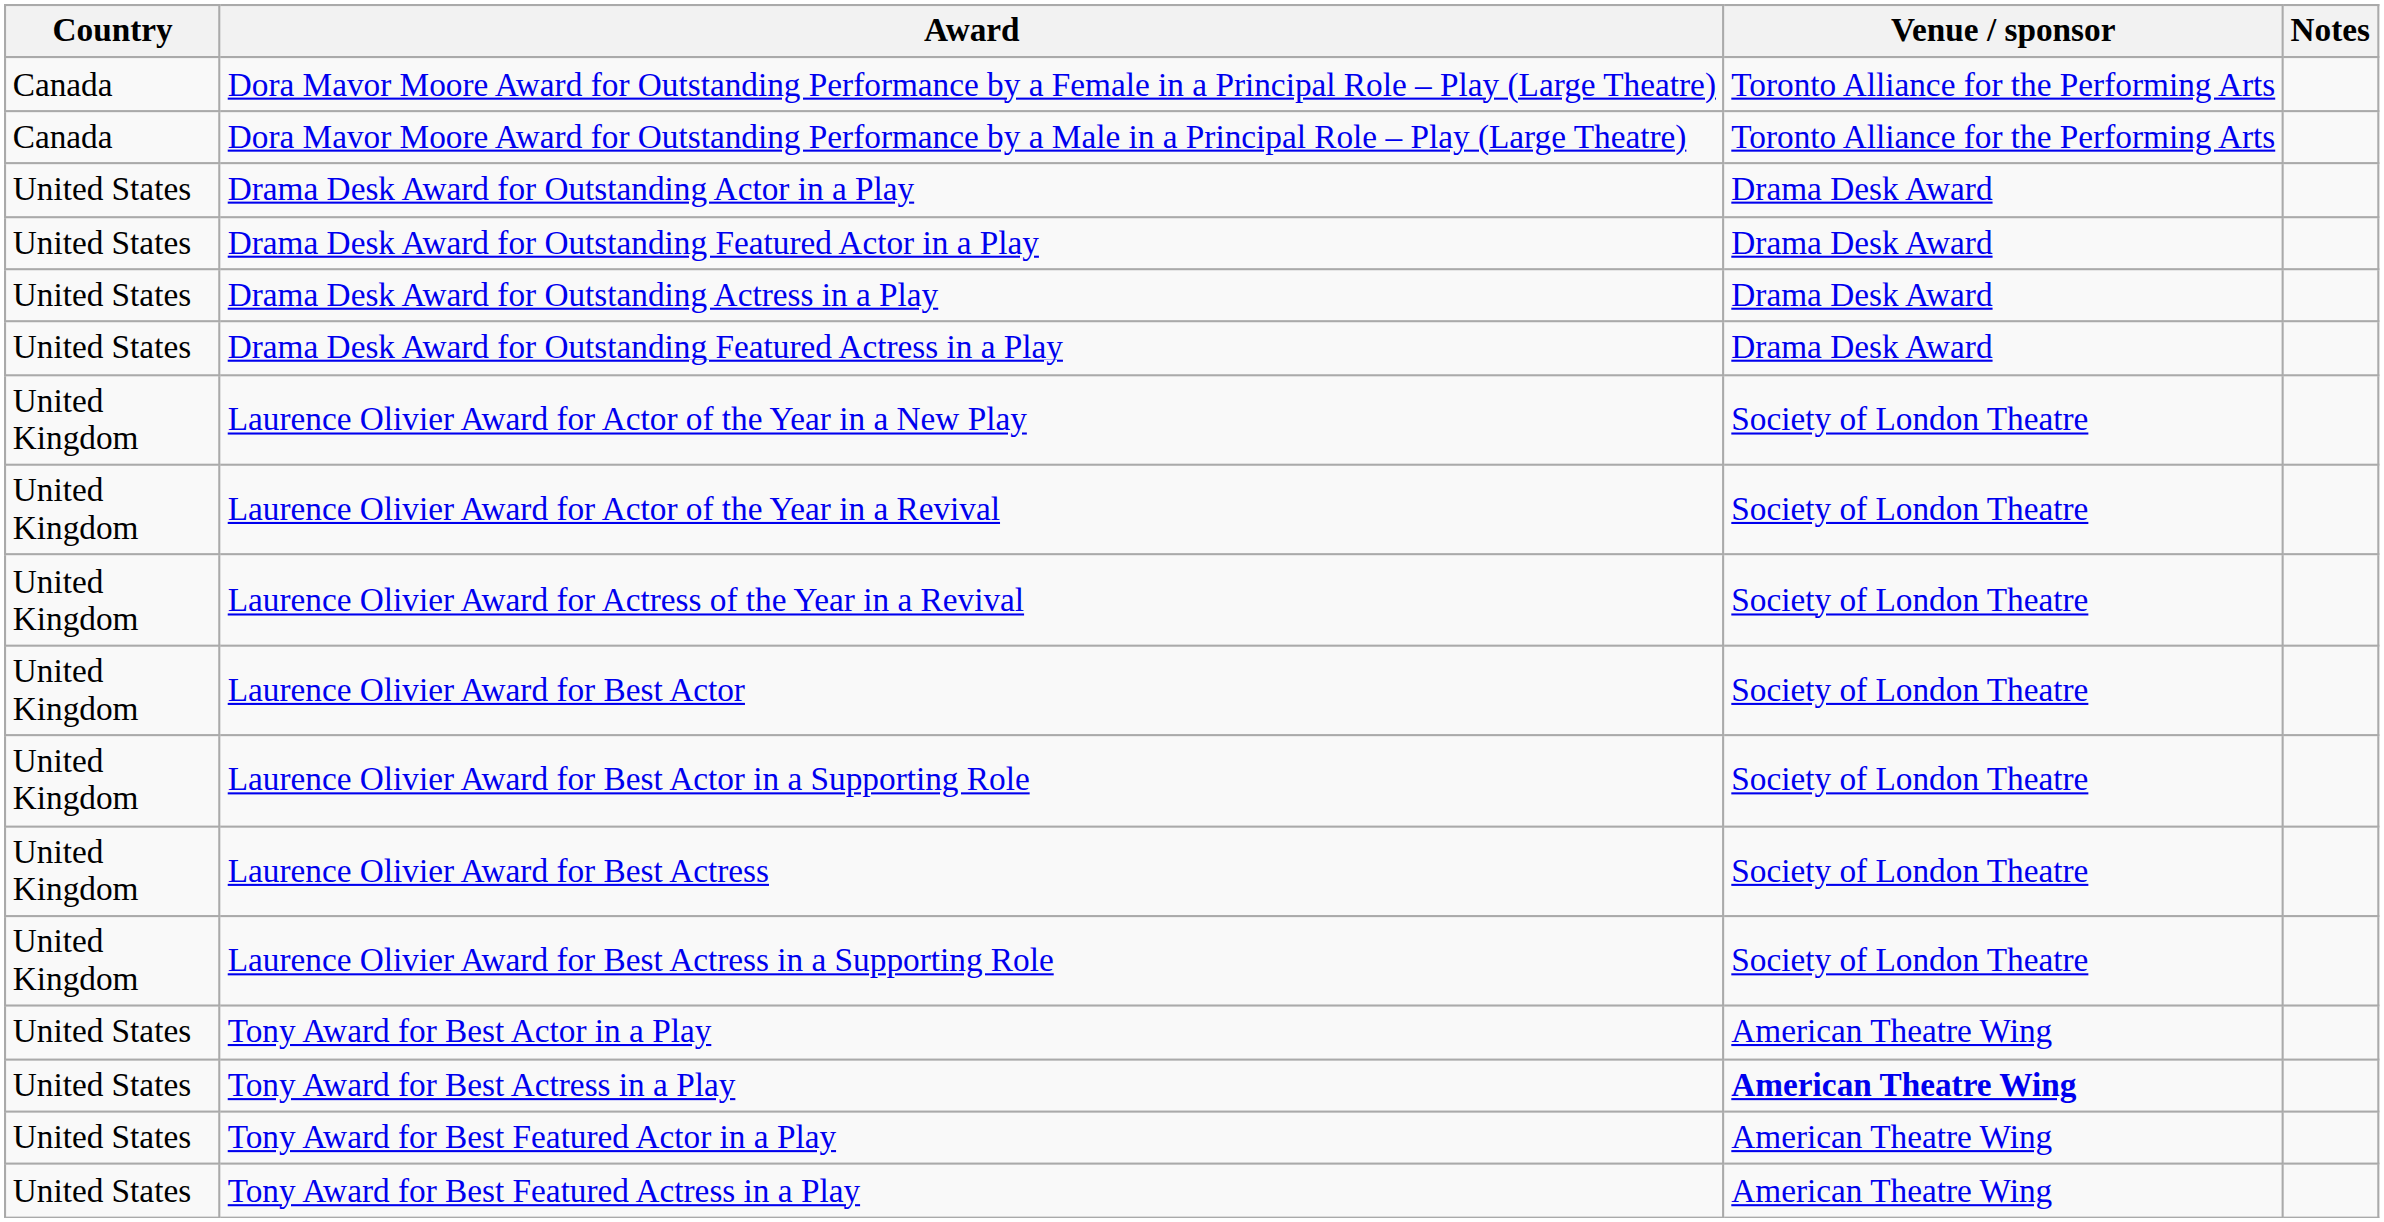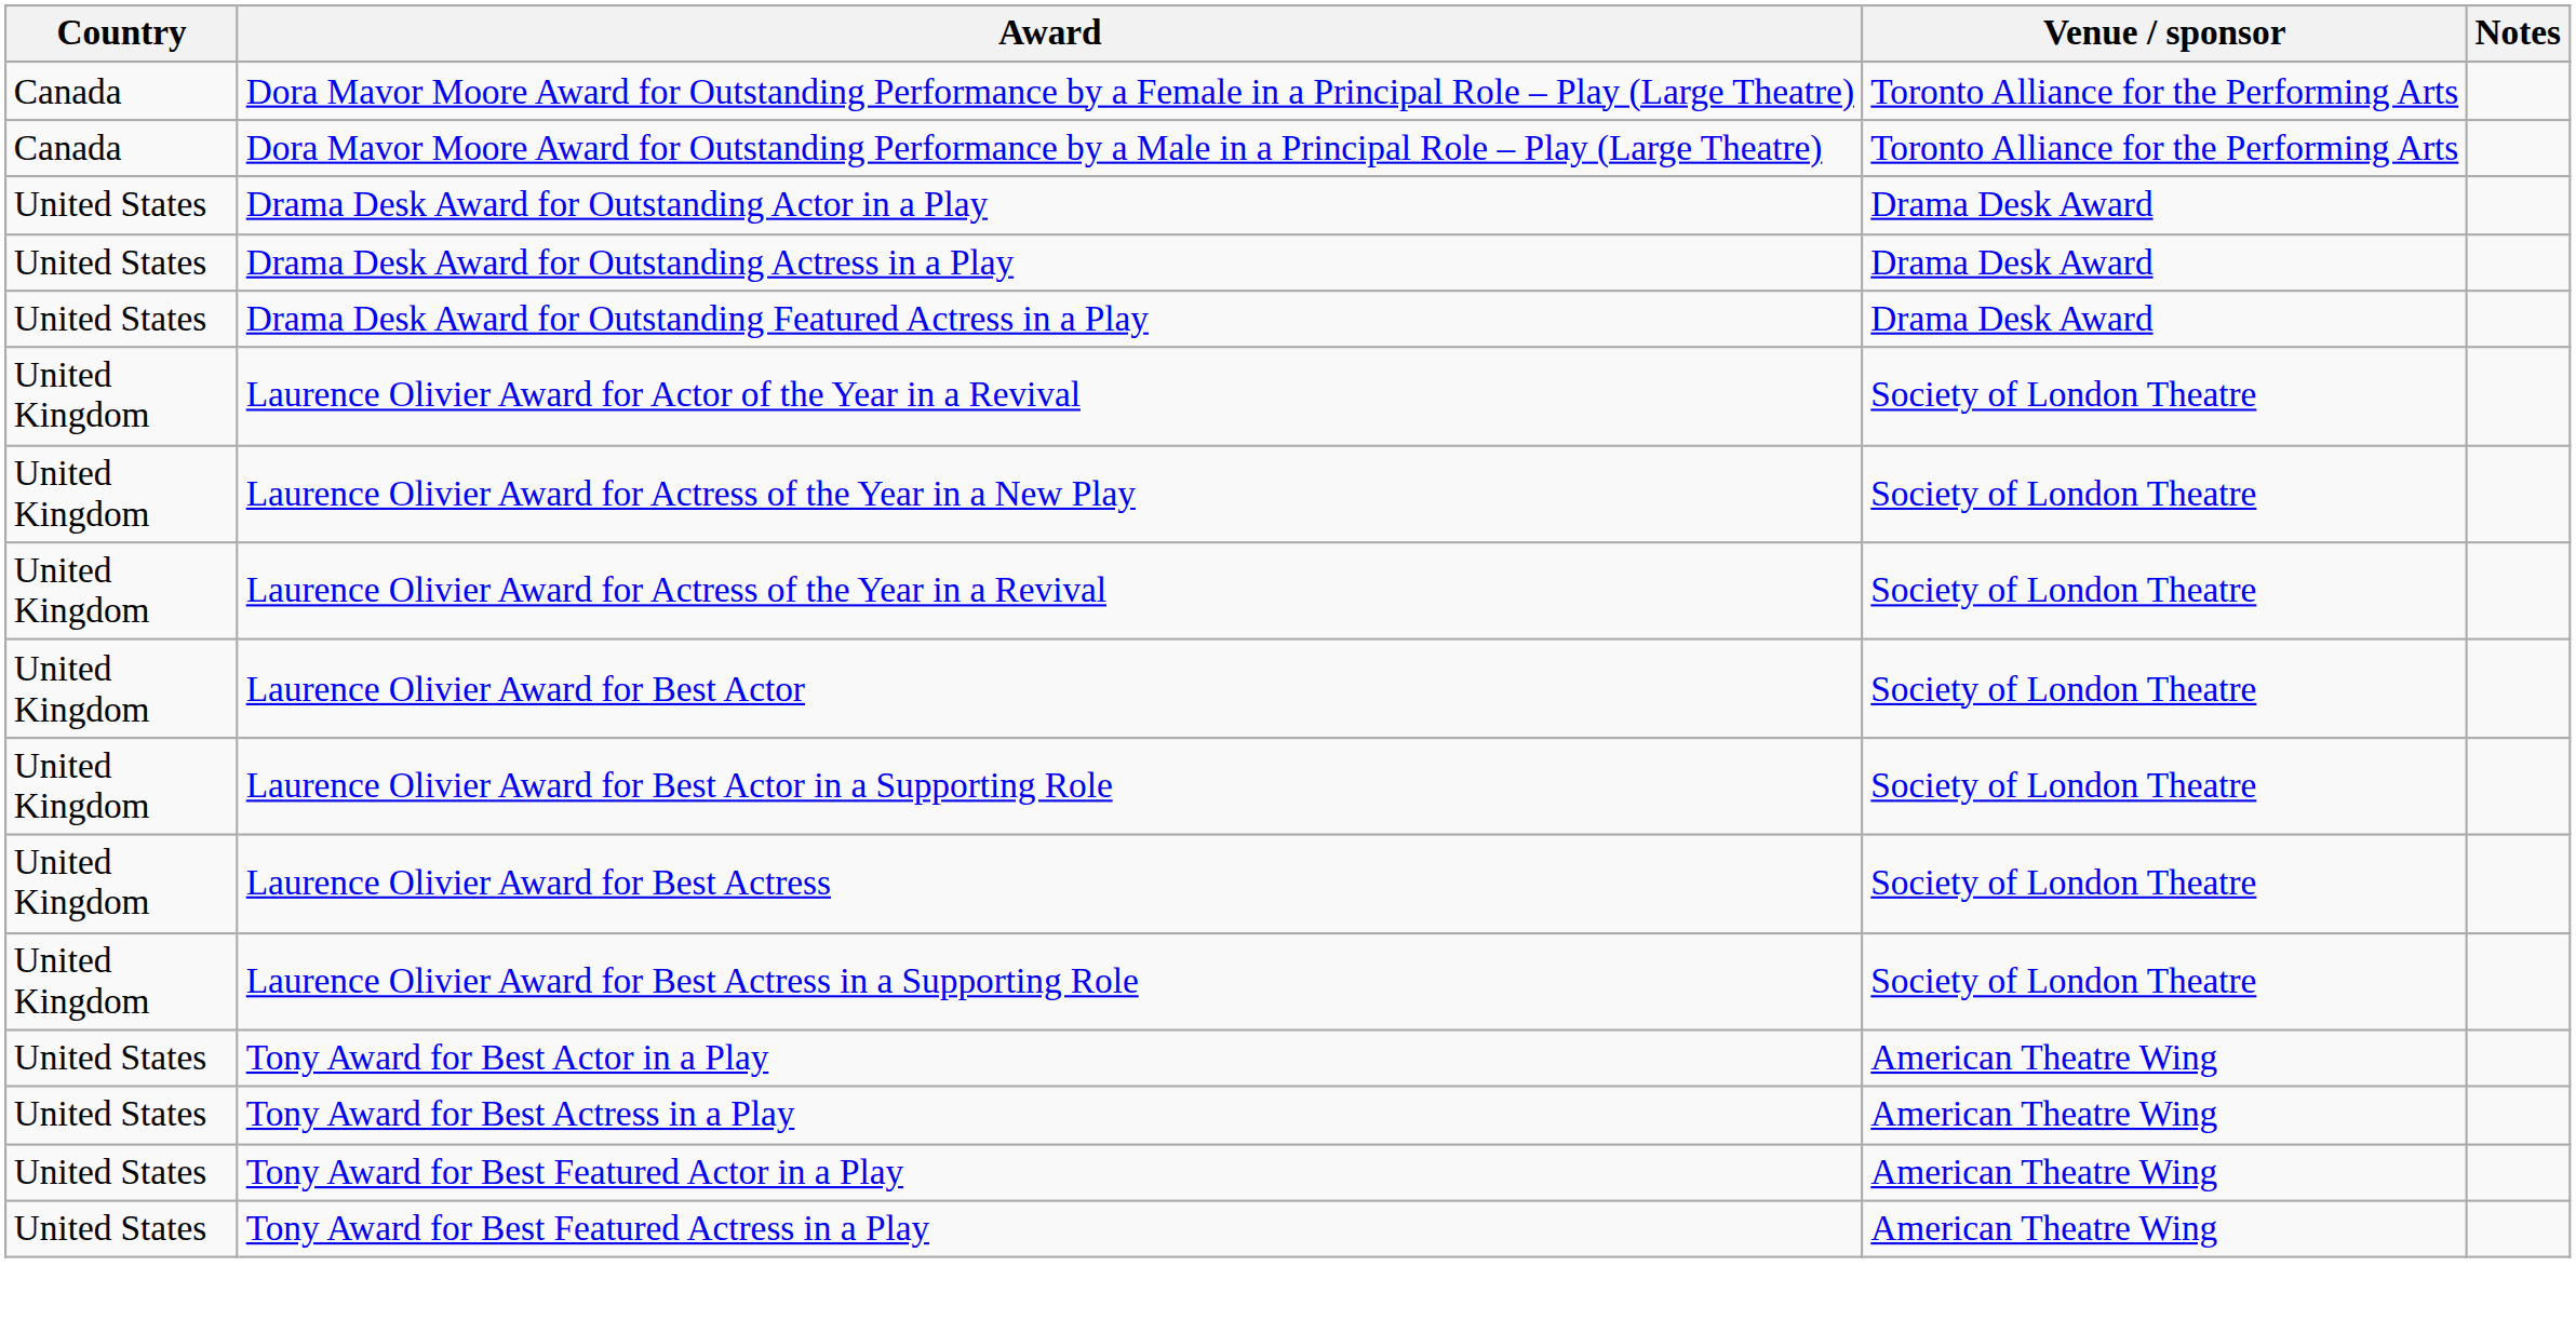- row: United States | Drama Desk Award for Outstanding Featured Actor in a Play | Drama Desk Award
- row: United Kingdom | Laurence Olivier Award for Actor of the Year in a New Play | Society of London Theatre
+ row: United Kingdom | Laurence Olivier Award for Actress of the Year in a New Play | Society of London Theatre
Tony Award for Best Actress in a Play | Venue / sponsor: bold -> normal
